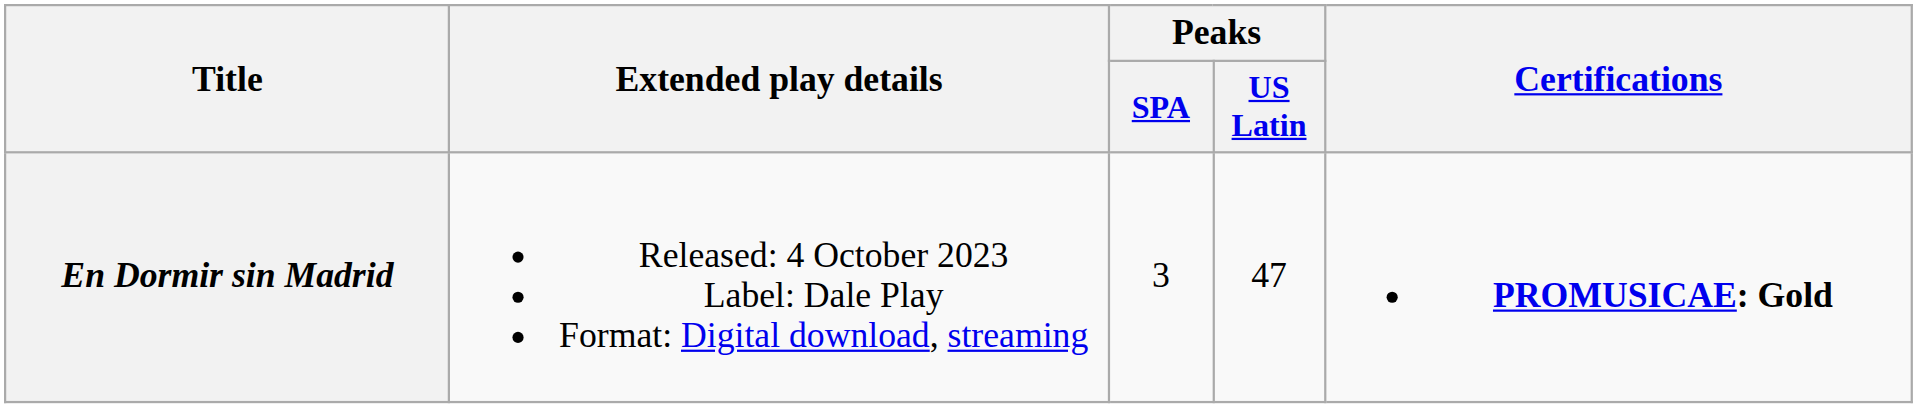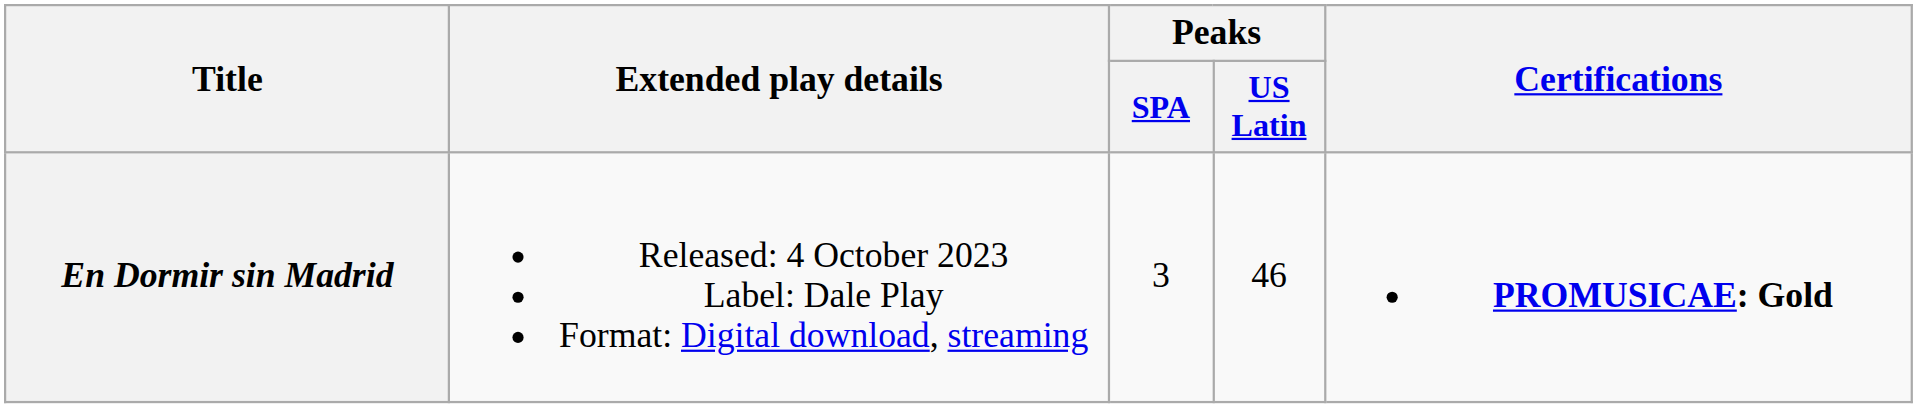En Dormir sin Madrid | Peaks / US Latin: 47 -> 46
